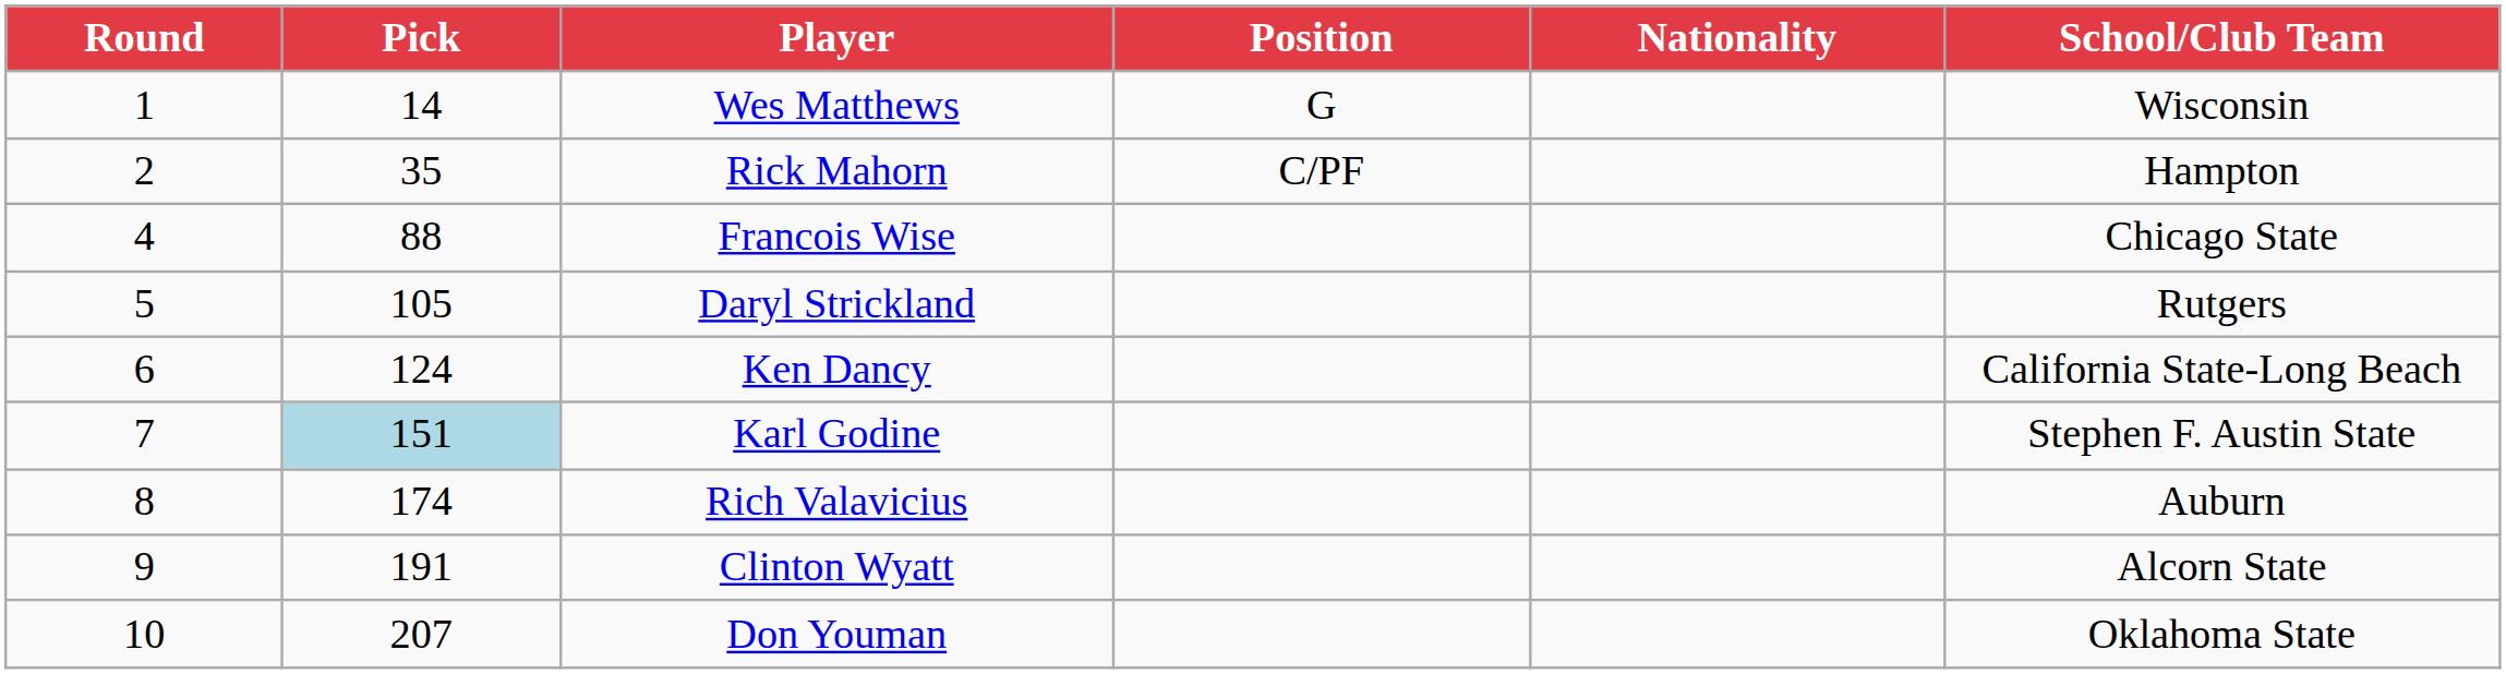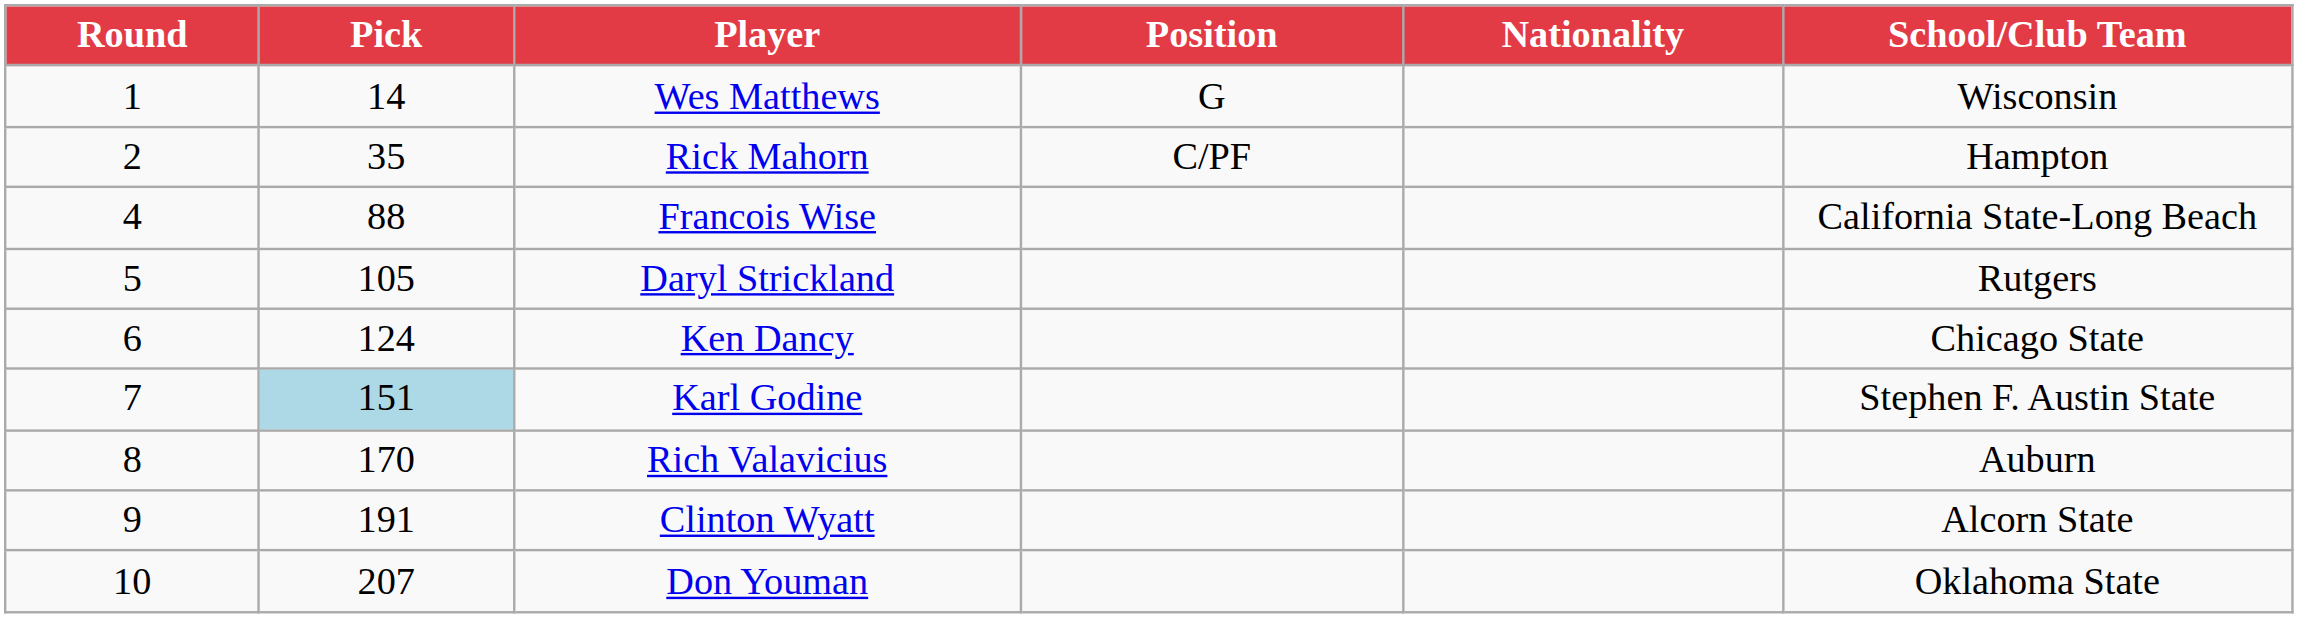Francois Wise | School/Club Team: Chicago State -> California State-Long Beach
Ken Dancy | School/Club Team: California State-Long Beach -> Chicago State
Rich Valavicius | Pick: 174 -> 170
